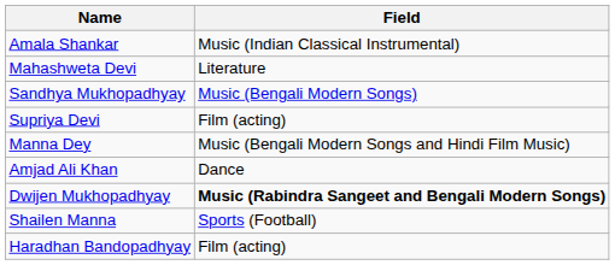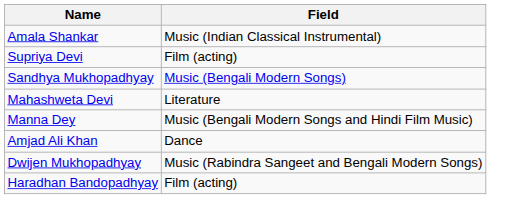rows swapped: Mahashweta Devi <-> Supriya Devi
Dwijen Mukhopadhyay | Field: bold -> normal
- row: Shailen Manna | Sports (Football)
